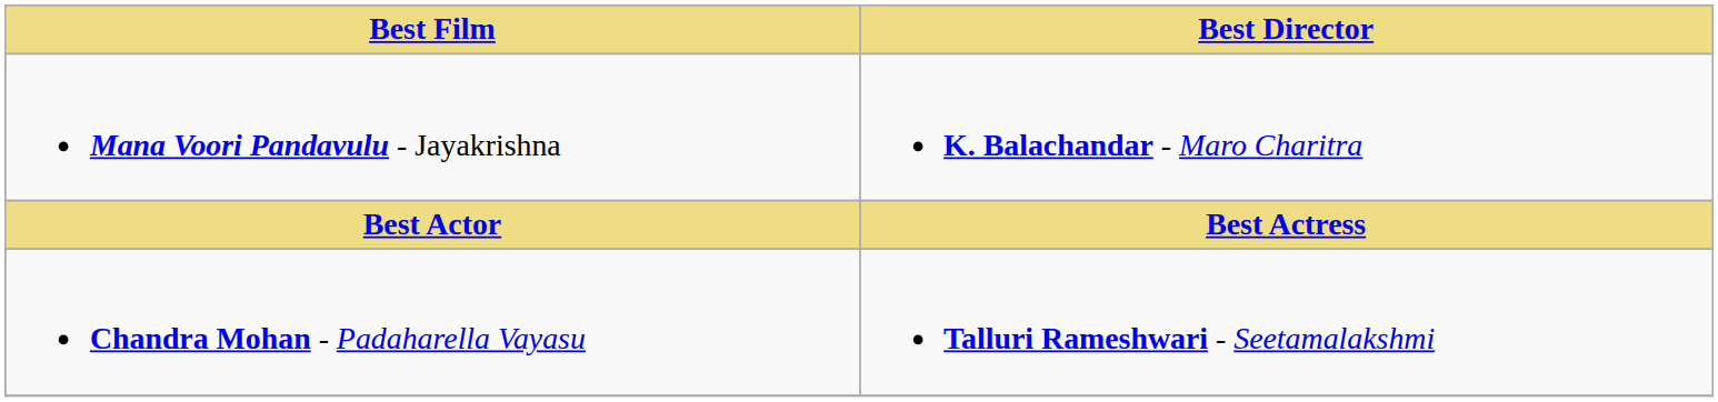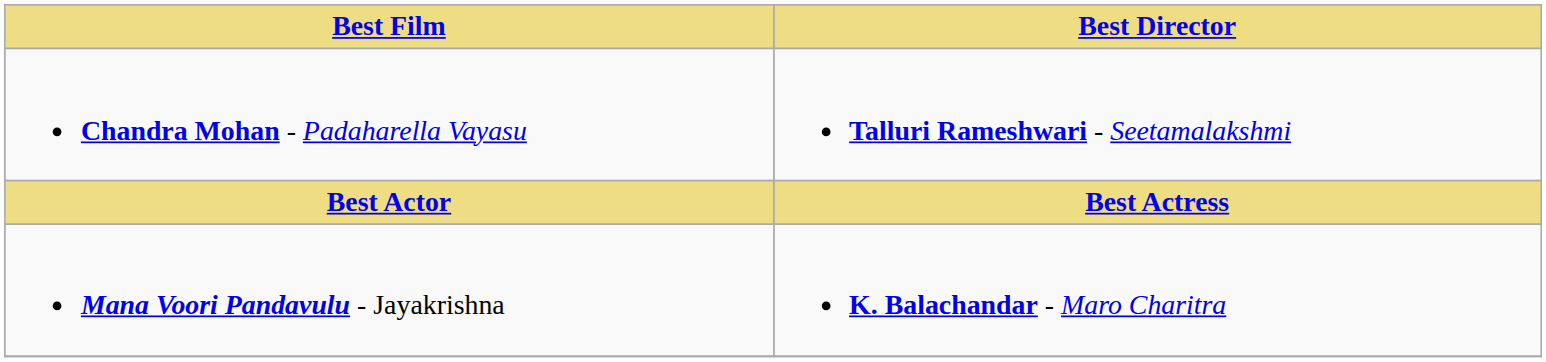rows swapped: Mana Voori Pandavulu - Jayakrishna <-> Chandra Mohan - Padaharella Vayasu
